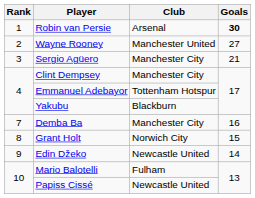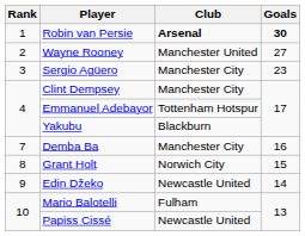Robin van Persie | Club: normal -> bold
Sergio Agüero | Goals: 21 -> 23
